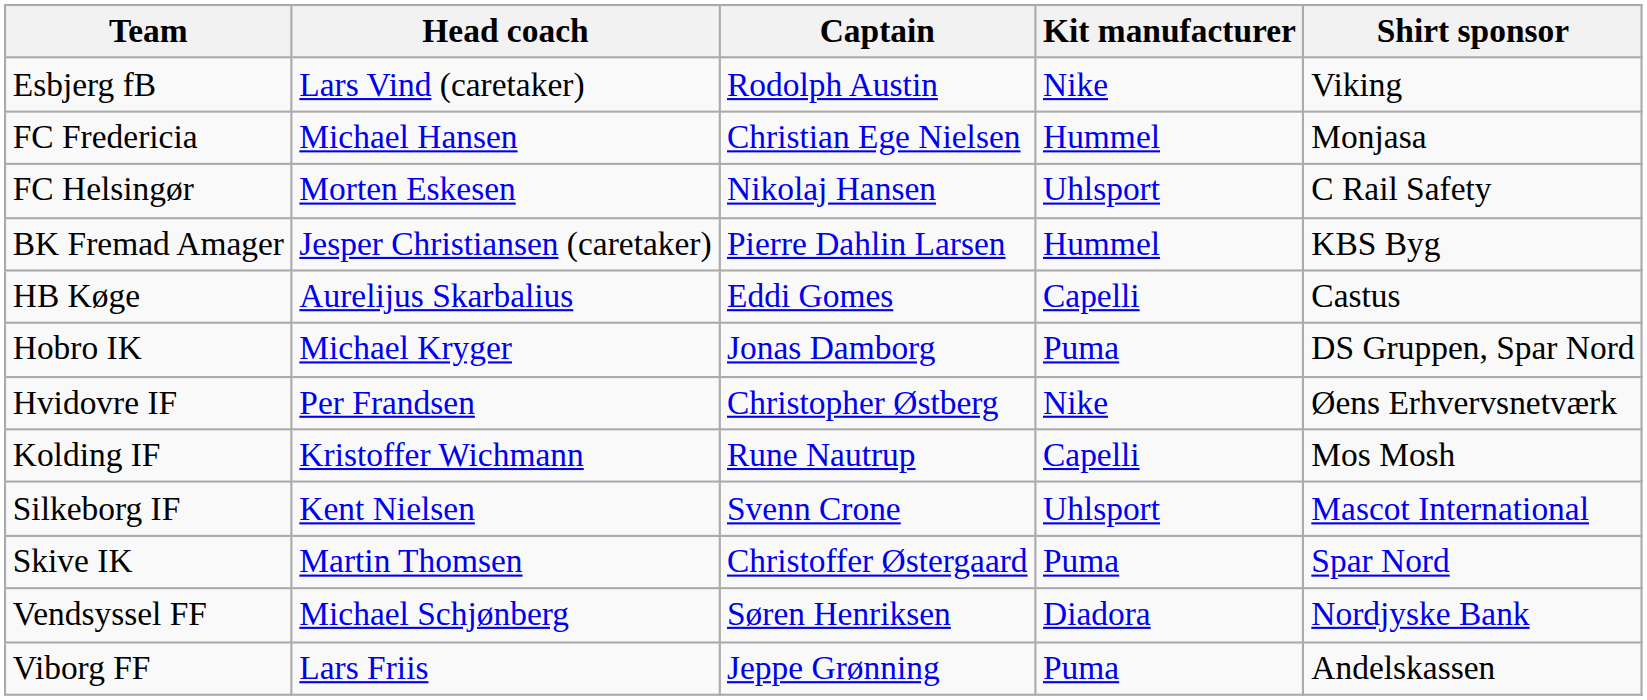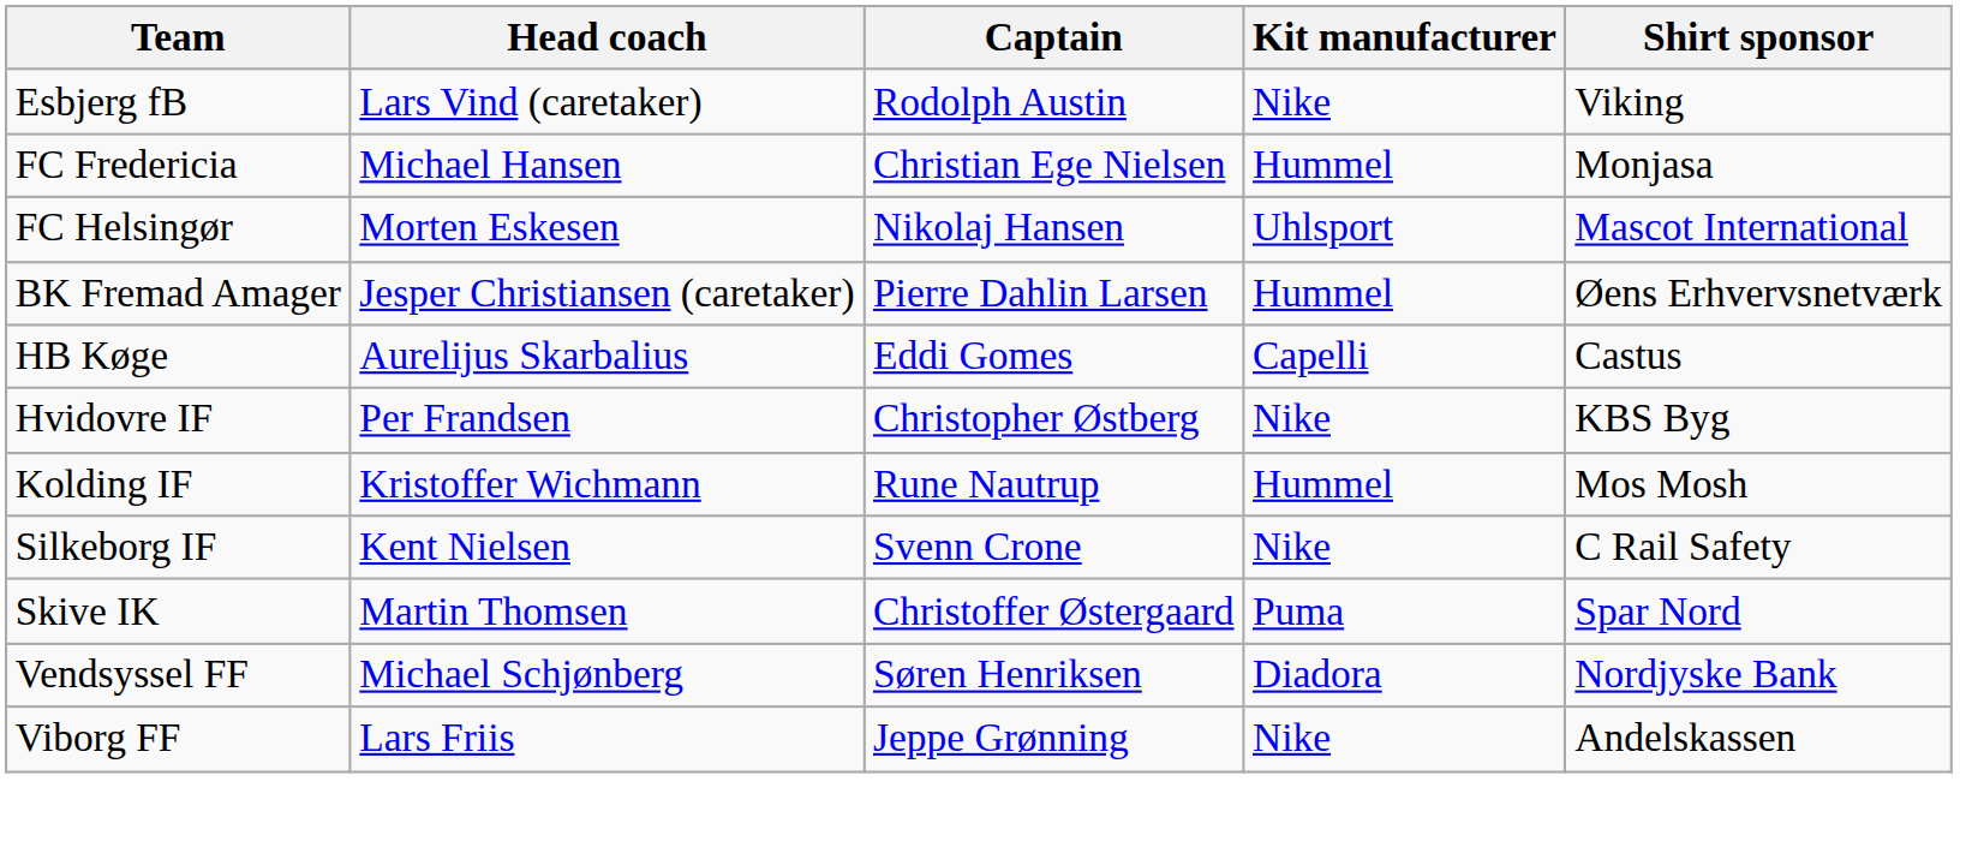FC Helsingør | Shirt sponsor: C Rail Safety -> Mascot International
BK Fremad Amager | Shirt sponsor: KBS Byg -> Øens Erhvervsnetværk
- row: Hobro IK | Michael Kryger | Jonas Damborg | Puma | DS Gruppen, Spar Nord
Hvidovre IF | Shirt sponsor: Øens Erhvervsnetværk -> KBS Byg
Kolding IF | Kit manufacturer: Capelli -> Hummel
Silkeborg IF | Kit manufacturer: Uhlsport -> Nike
Silkeborg IF | Shirt sponsor: Mascot International -> C Rail Safety
Viborg FF | Kit manufacturer: Puma -> Nike
